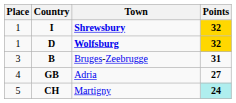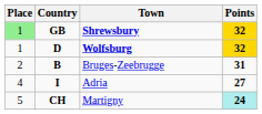Shrewsbury | Place: no background -> lightgreen background
Shrewsbury | Country: I -> GB
Bruges-Zeebrugge | Place: 3 -> 2
Adria | Country: GB -> I
